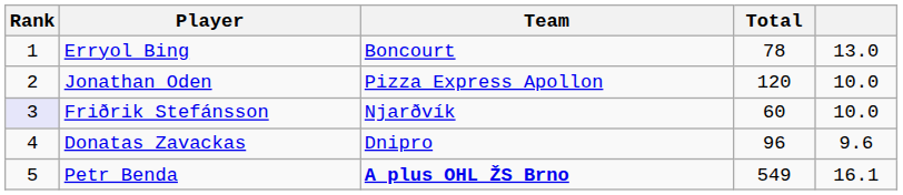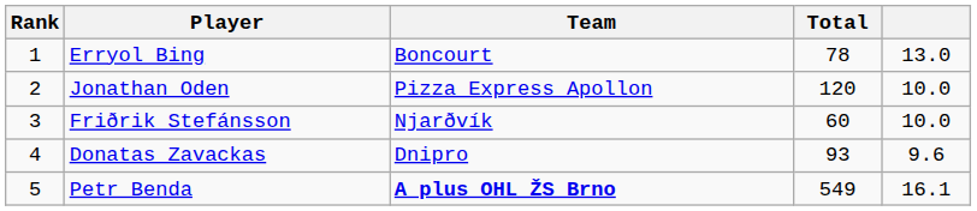Friðrik Stefánsson | Rank: lavender background -> no background
Donatas Zavackas | Total: 96 -> 93
